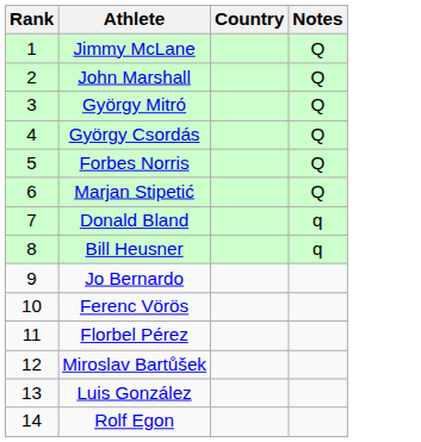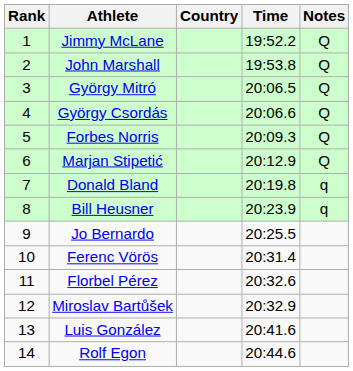+ column: Time | 19:52.2 | 19:53.8 | 20:06.5 | 20:06.6 | 20:09.3 | 20:12.9 | 20:19.8 | 20:23.9 | 20:25.5 | 20:31.4 | 20:32.6 | 20:32.9 | 20:41.6 | 20:44.6
